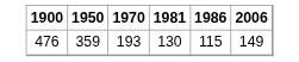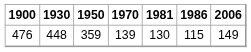+ column: 1930 | 448
476 | 1970: 193 -> 139
